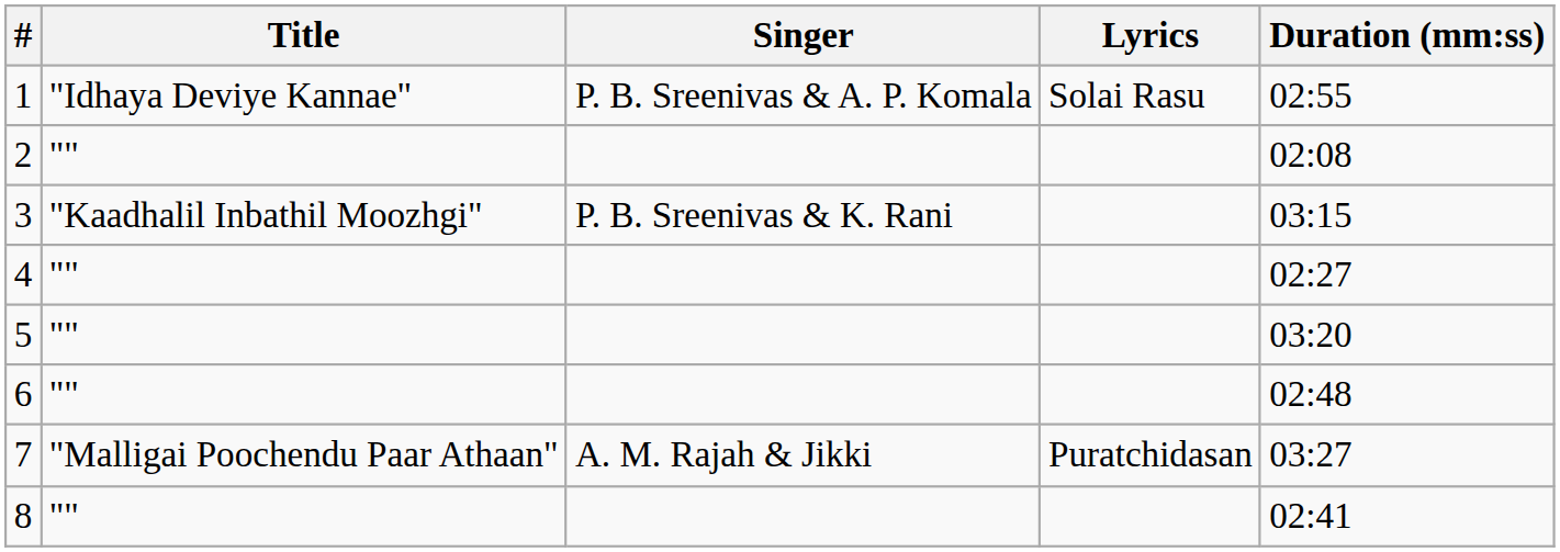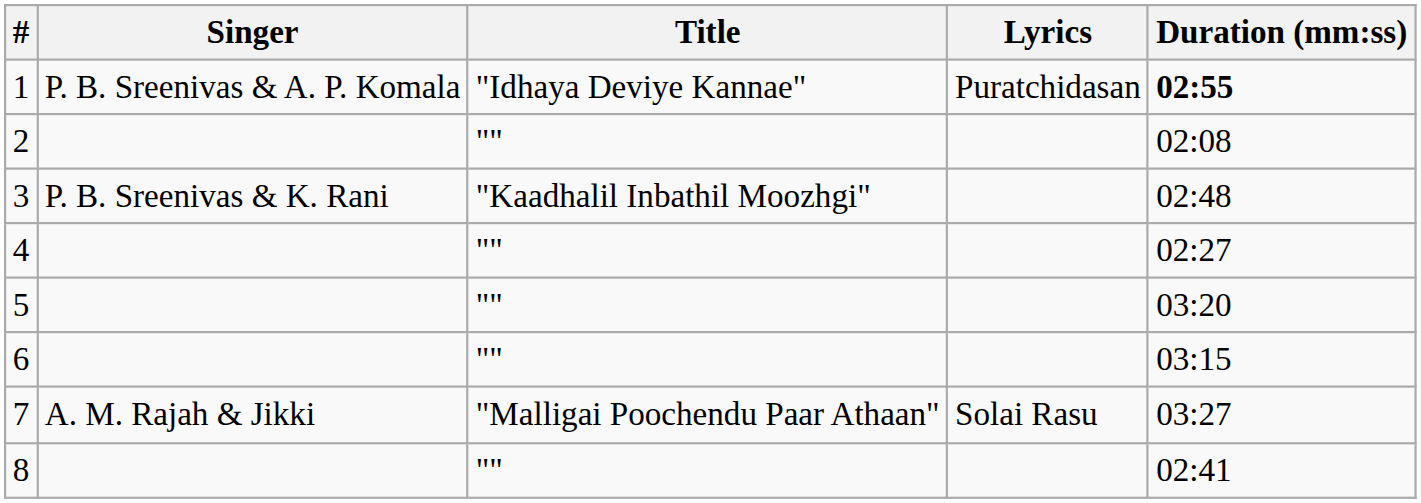columns swapped: Title <-> Singer
1 | Lyrics: Solai Rasu -> Puratchidasan
1 | Duration (mm:ss): normal -> bold
3 | Duration (mm:ss): 03:15 -> 02:48
6 | Duration (mm:ss): 02:48 -> 03:15
7 | Lyrics: Puratchidasan -> Solai Rasu
